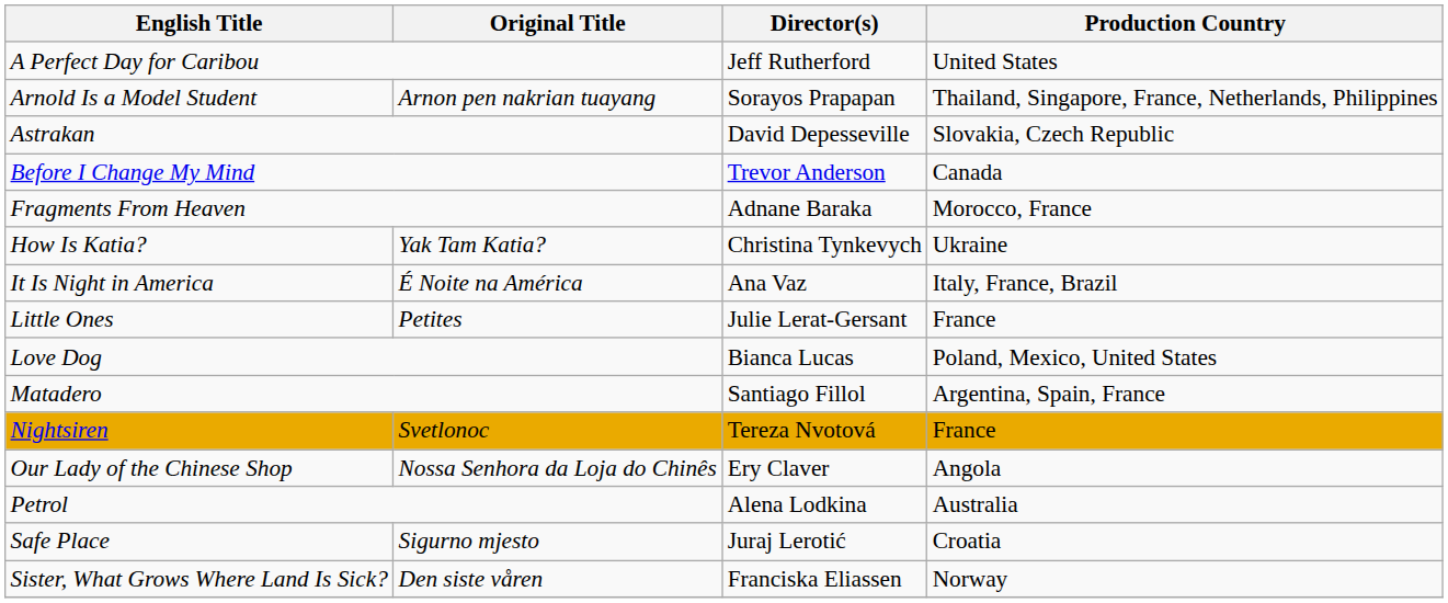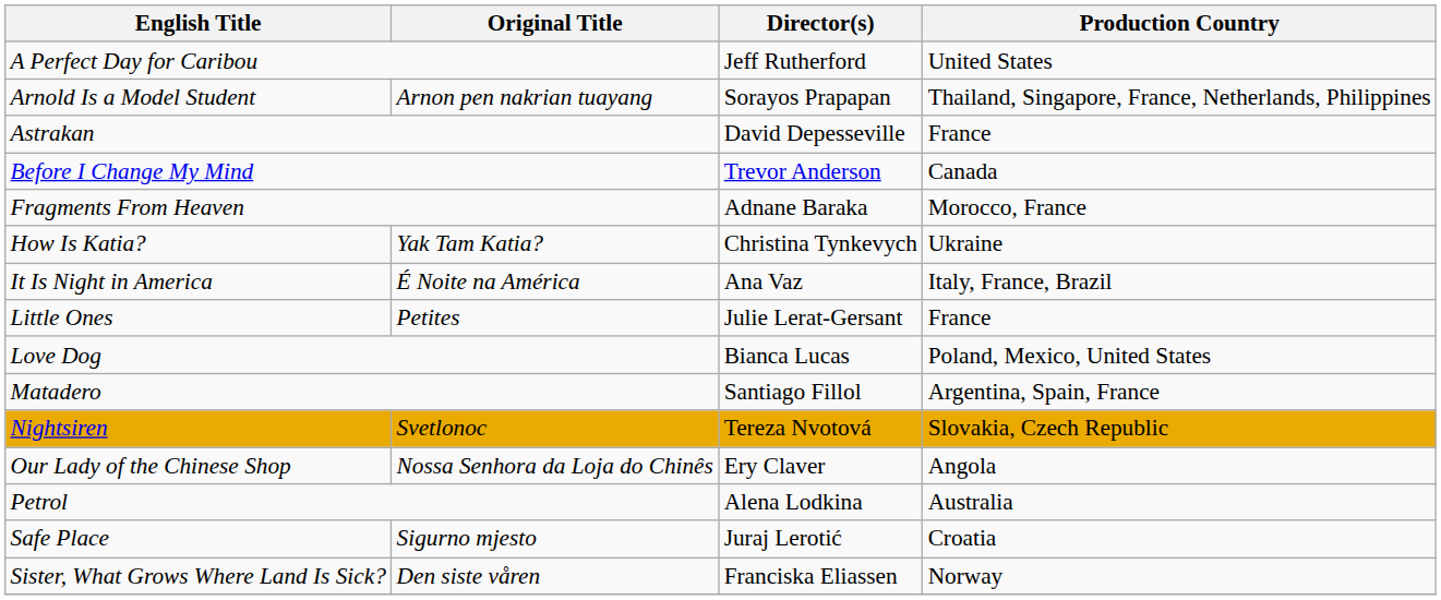Astrakan | Production Country: Slovakia, Czech Republic -> France
Nightsiren | Production Country: France -> Slovakia, Czech Republic
